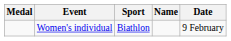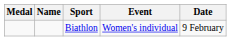columns swapped: Name <-> Event
